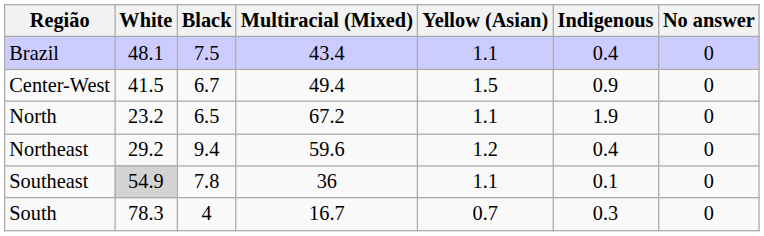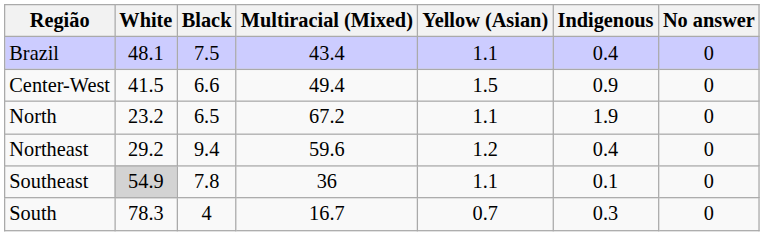Center-West | Black: 6.7 -> 6.6
